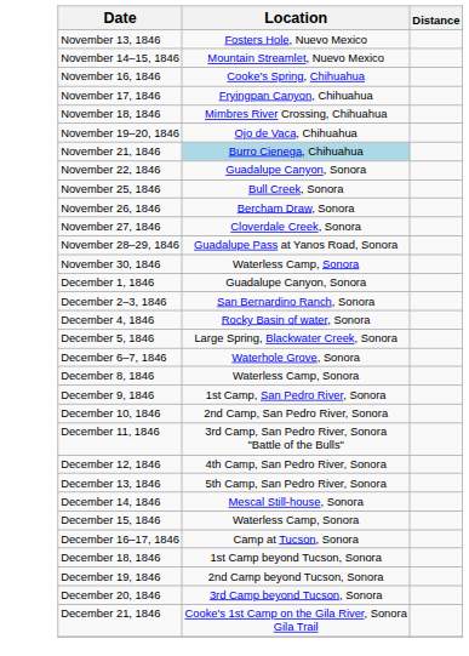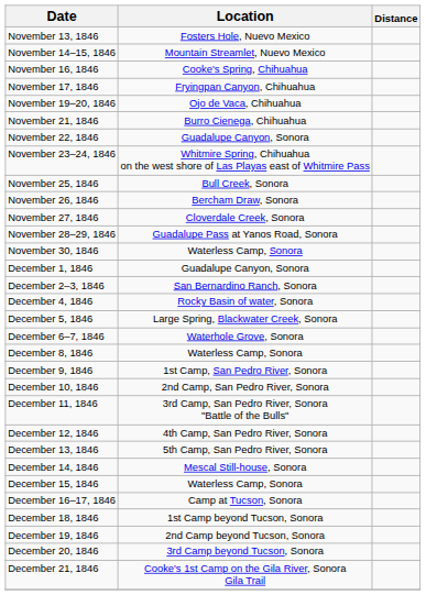- row: November 18, 1846 | Mimbres River Crossing, Chihuahua
November 21, 1846 | Location: lightblue background -> no background
+ row: November 23–24, 1846 | Whitmire Spring, Chihuahua on the west shore of Las Playas east of Whitmire Pass
